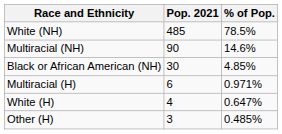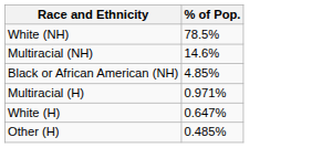- column: Pop. 2021 | 485 | 90 | 30 | 6 | 4 | 3
